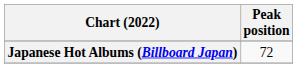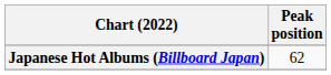Japanese Hot Albums (Billboard Japan) | Peak position: 72 -> 62
